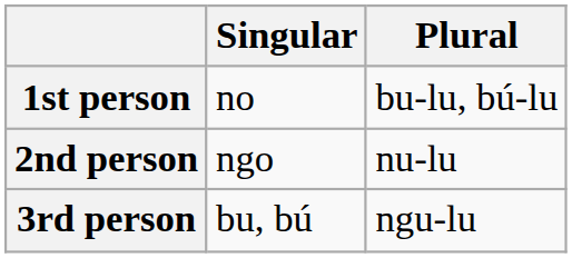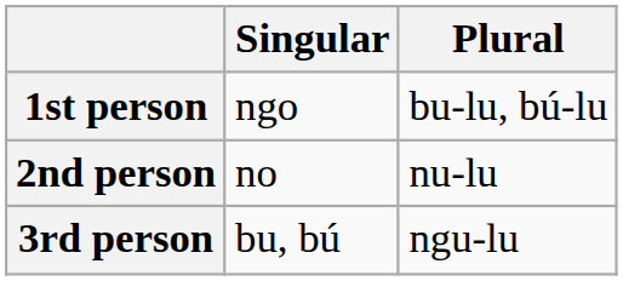1st person | Singular: no -> ngo
2nd person | Singular: ngo -> no
